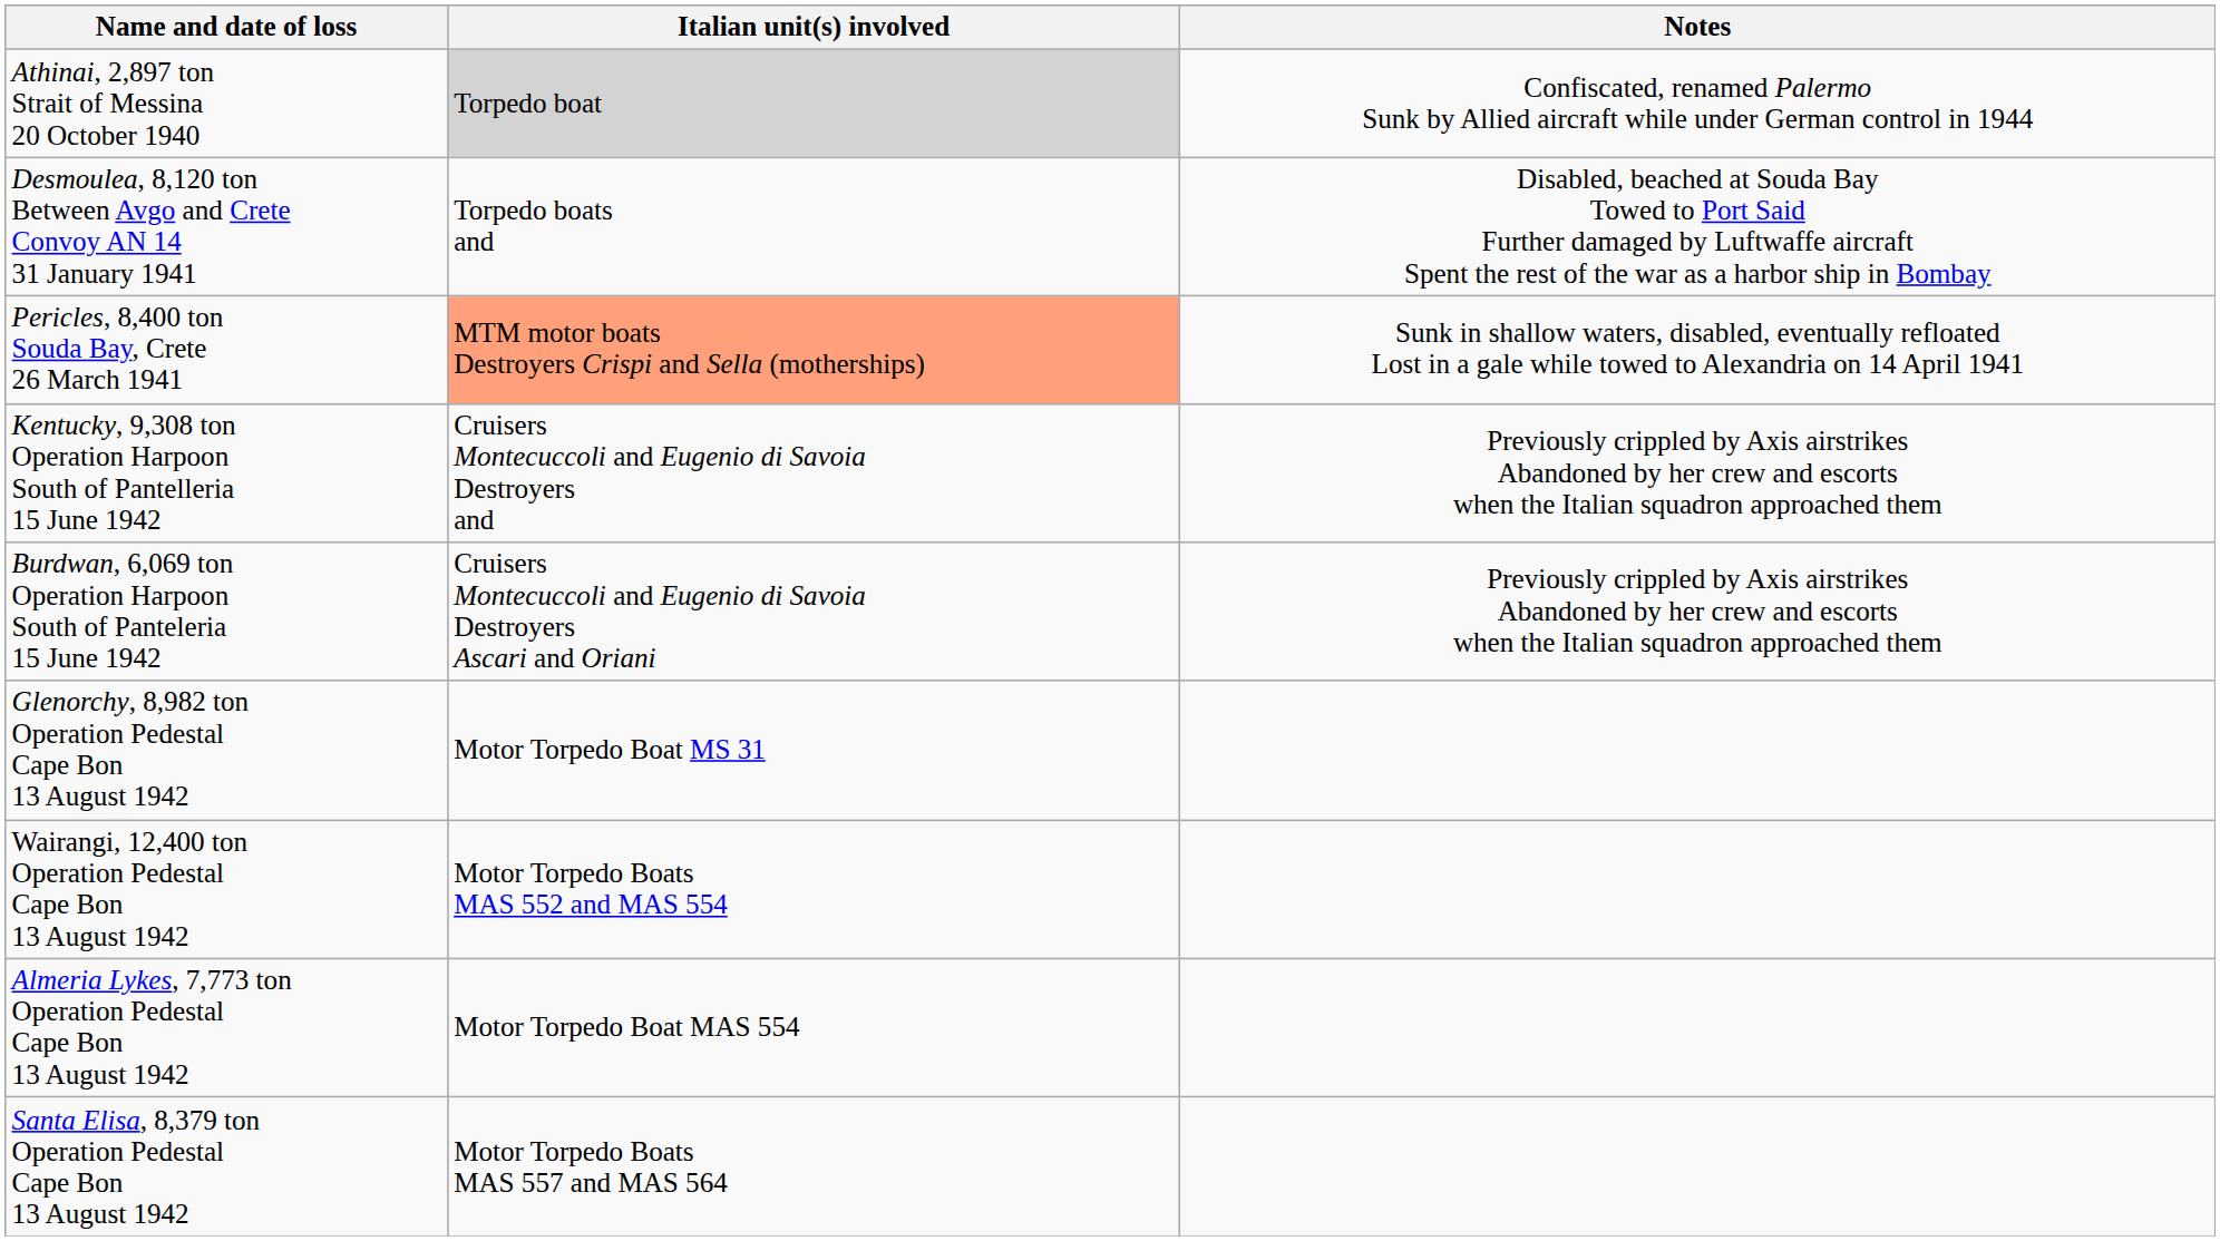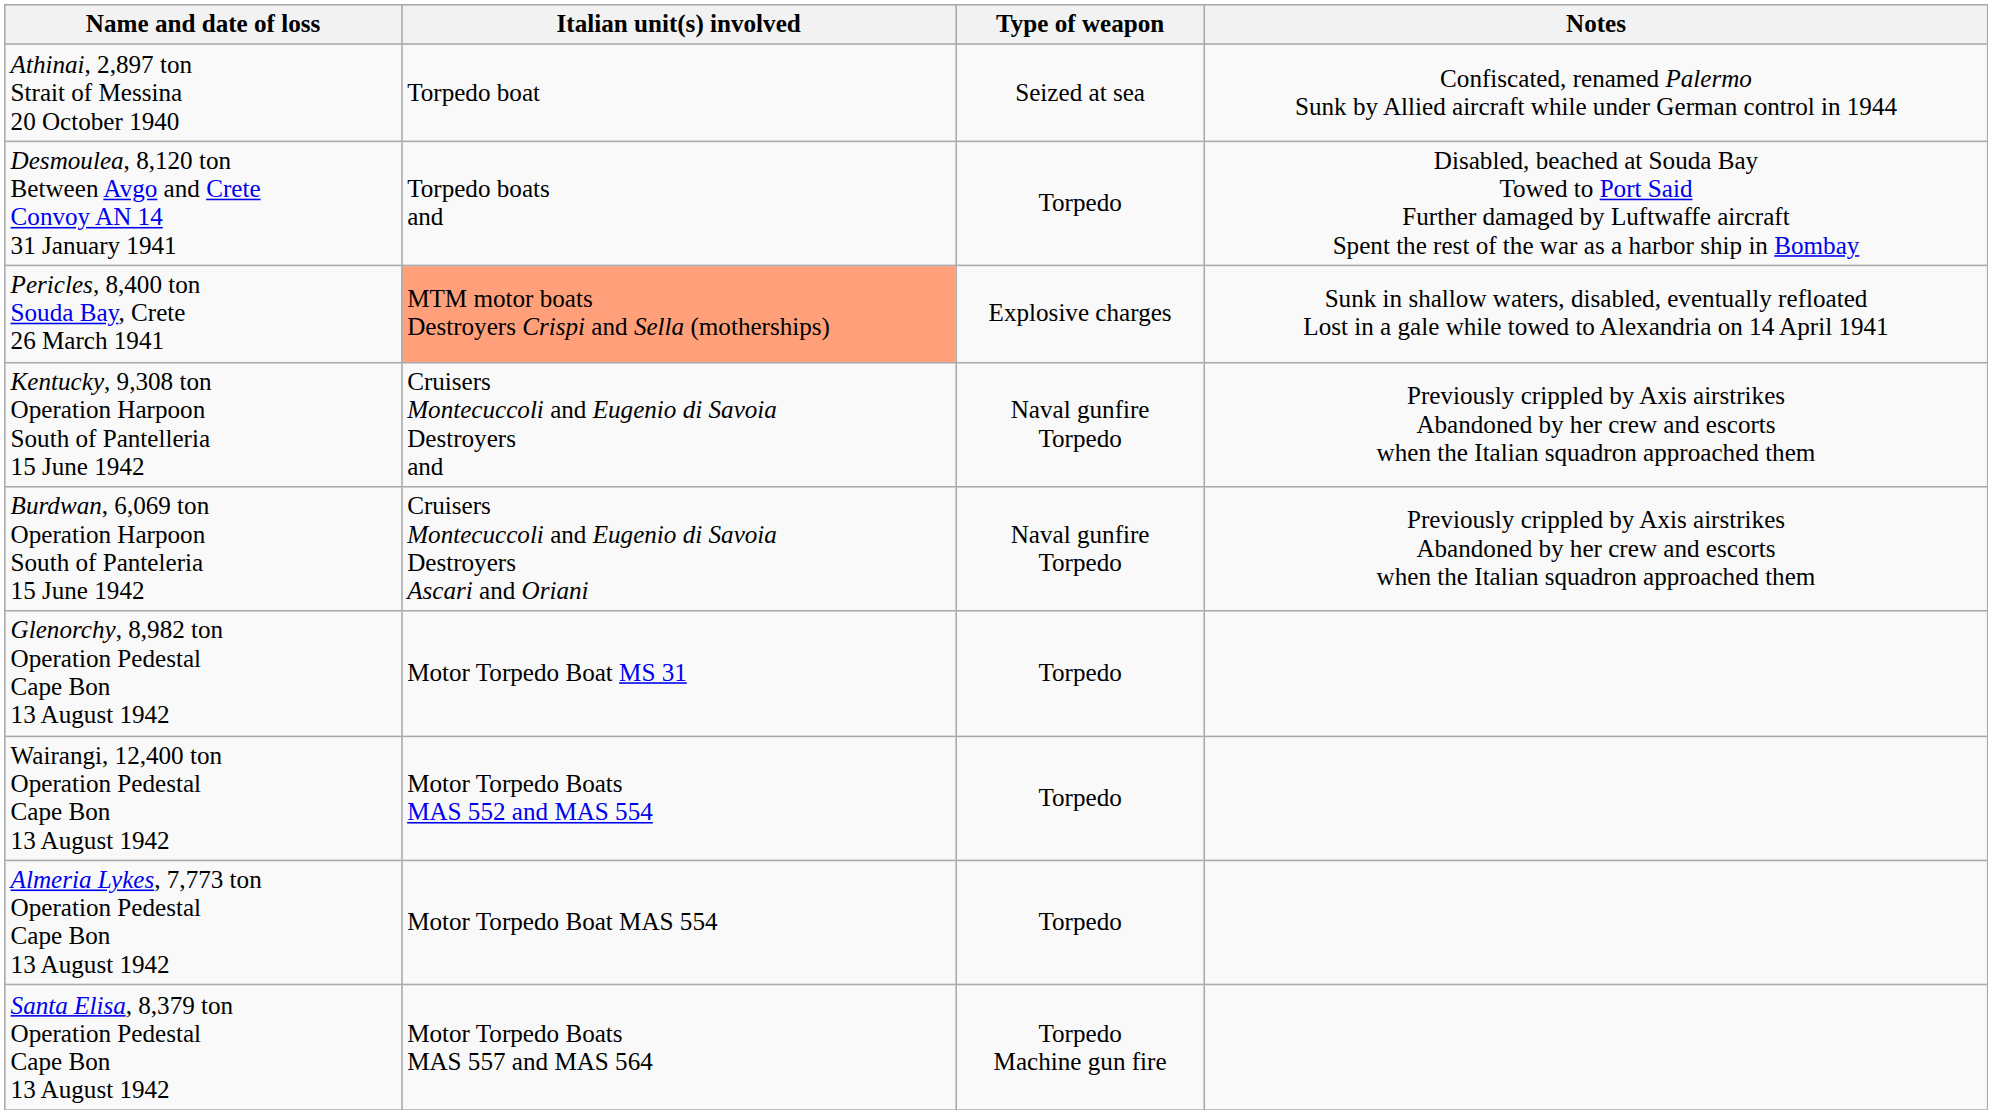+ column: Type of weapon | Seized at sea | Torpedo | Explosive charges | Naval gunfire Torpedo | Naval gunfire Torpedo | Torpedo | Torpedo | Torpedo | Torpedo Machine gun fire
Athinai, 2,897 ton Strait of Messina 20 October 1940 | Italian unit(s) involved: lightgrey background -> no background
